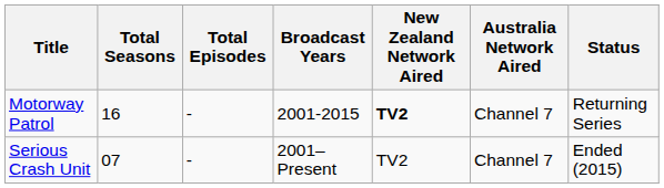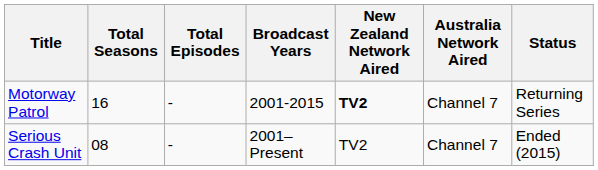Serious Crash Unit | Total Seasons: 07 -> 08
